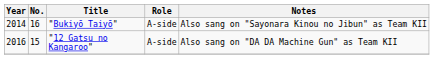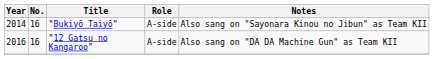"12 Gatsu no Kangaroo" | No.: 15 -> 16
